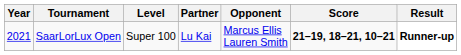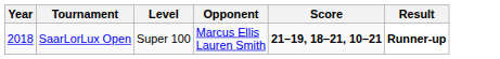- column: Partner | Lu Kai
SaarLorLux Open | Year: 2021 -> 2018
